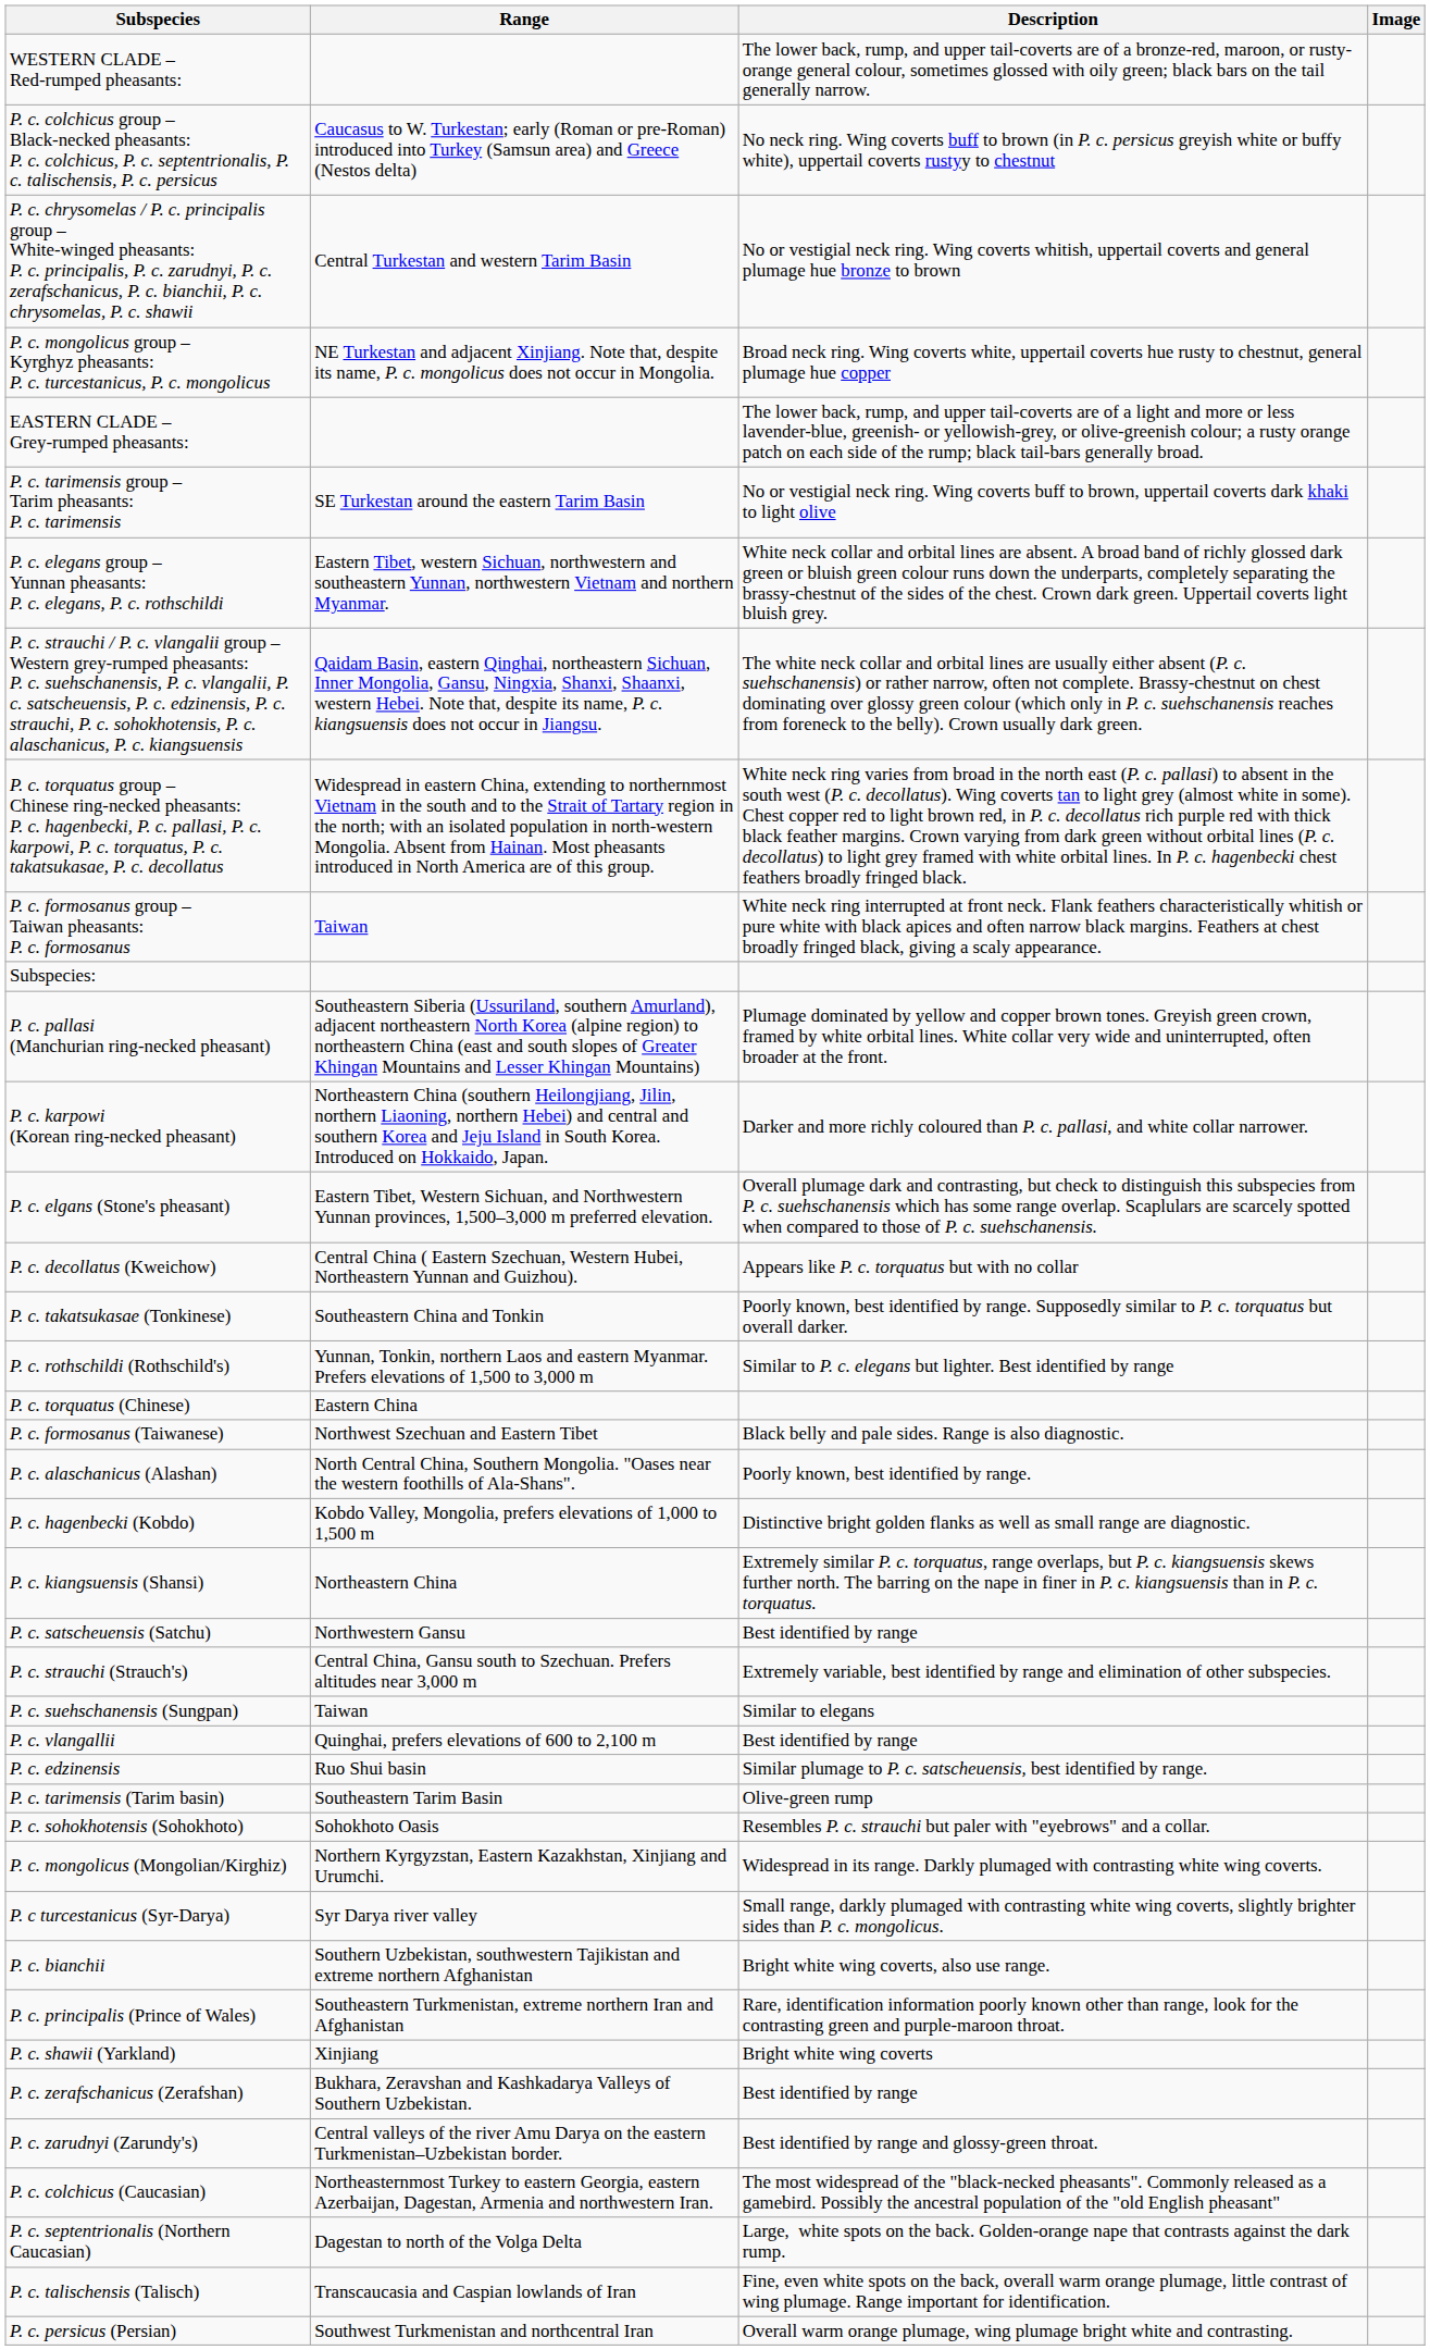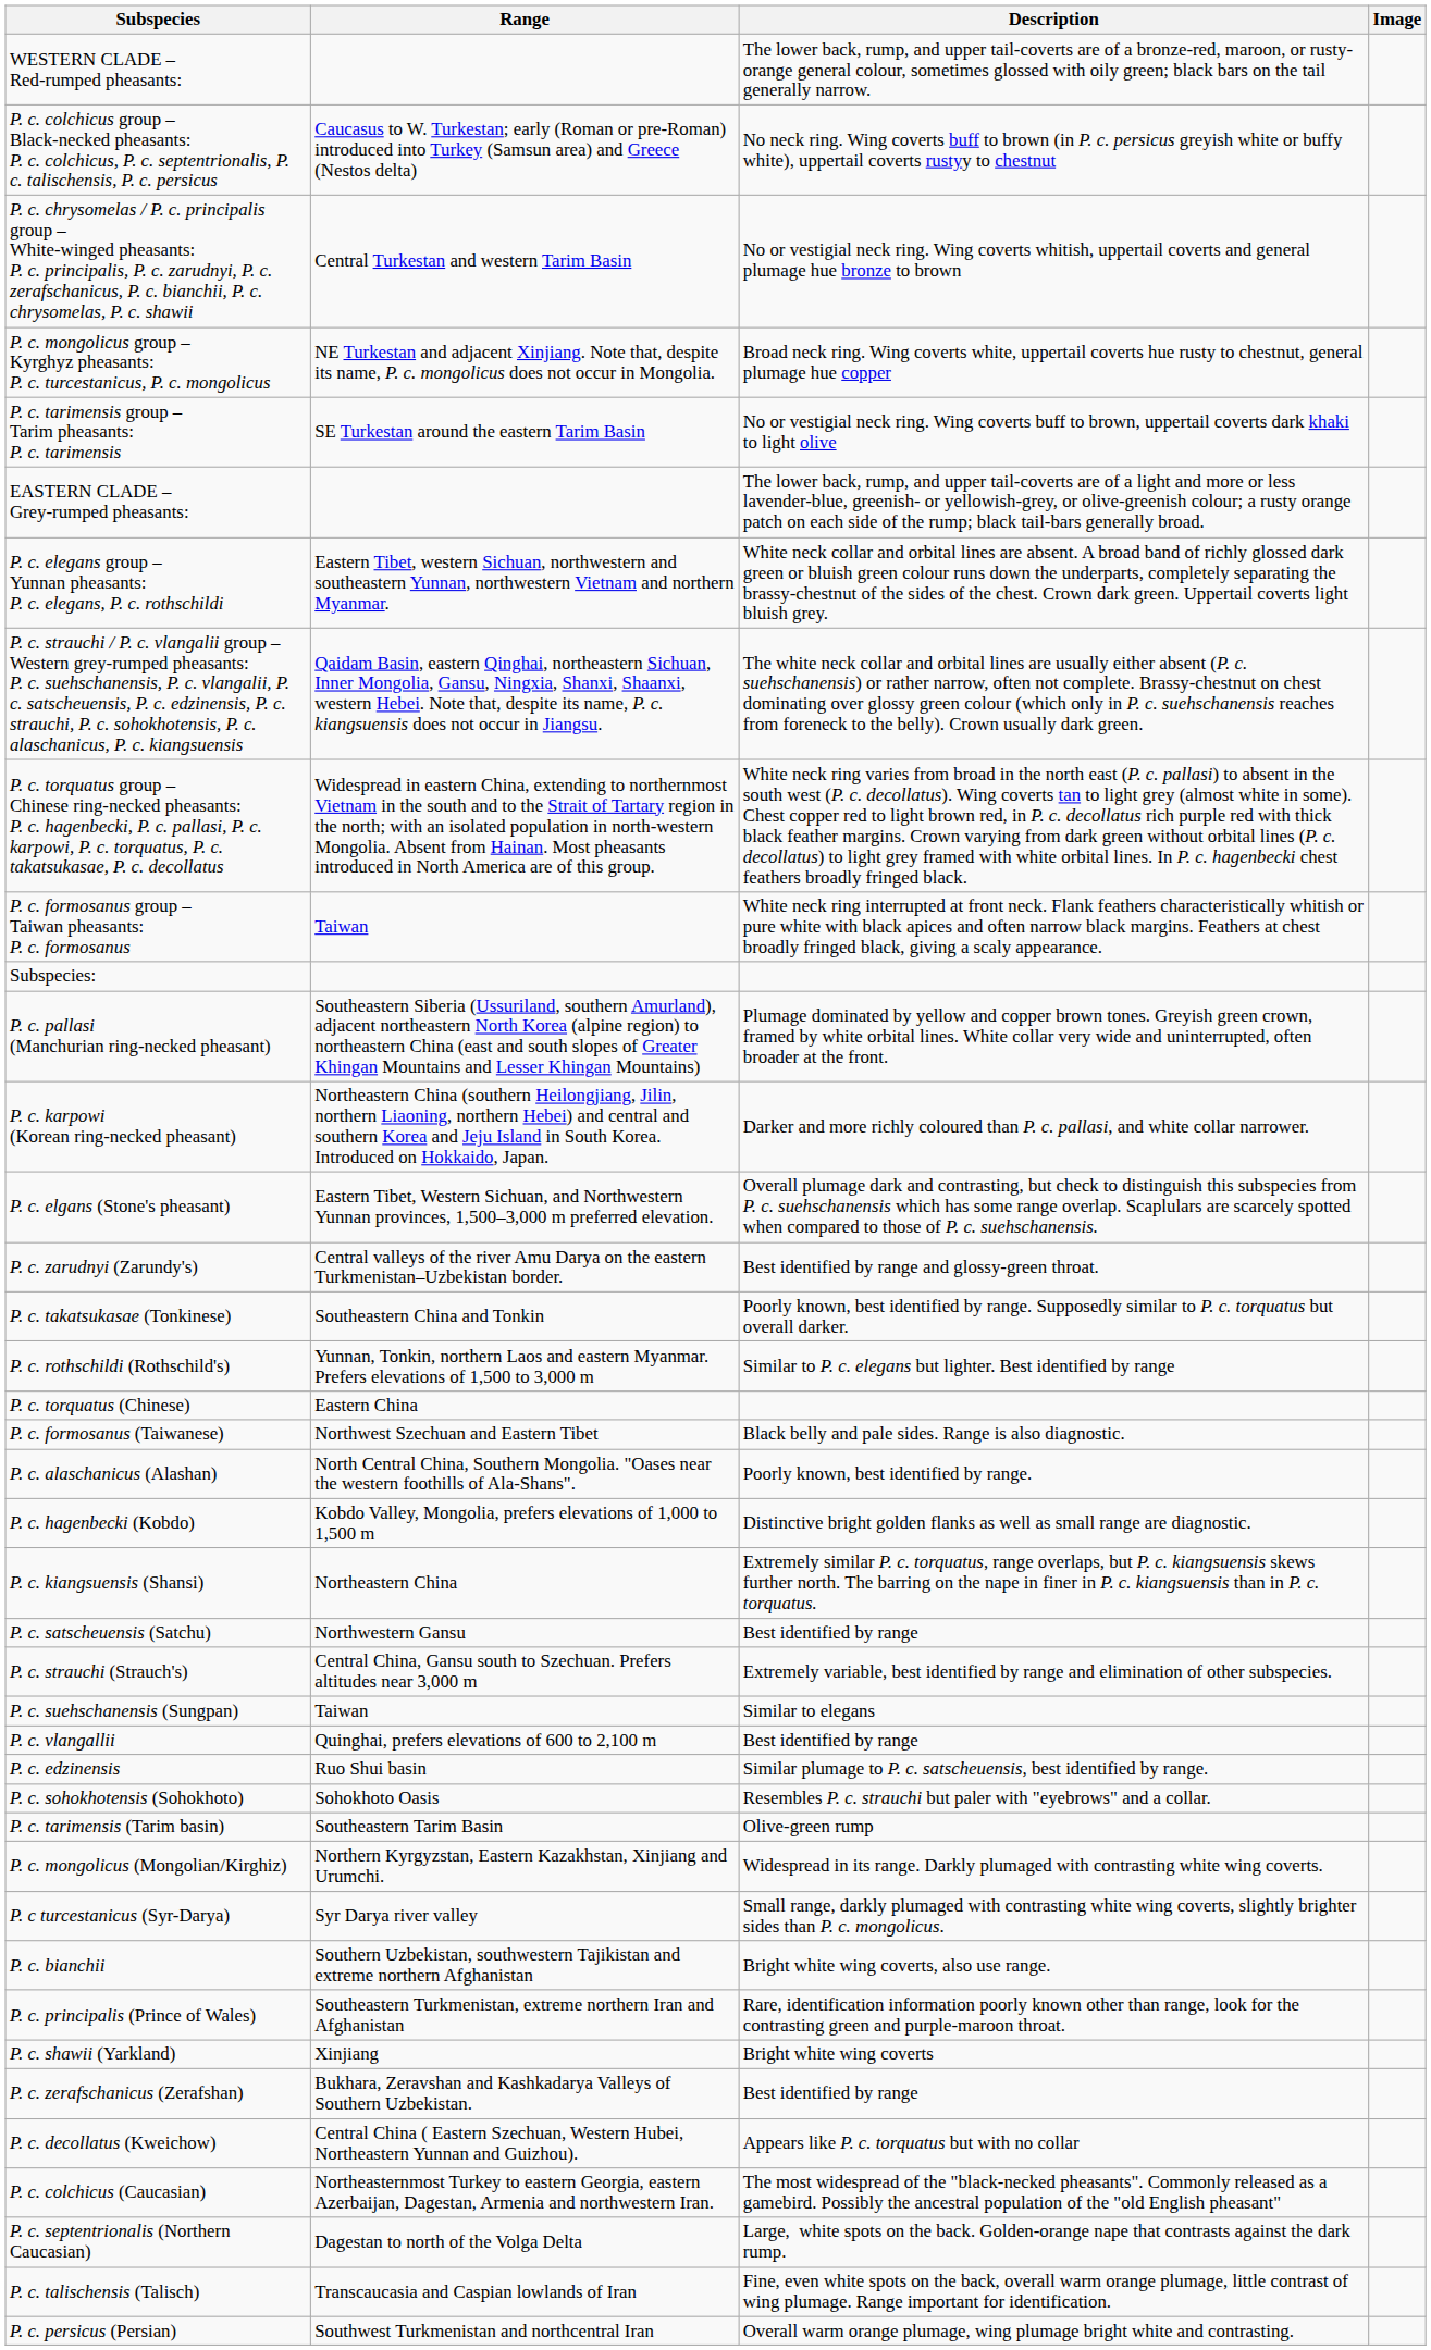rows swapped: P. c. tarimensis group – Tarim pheasants: P. c. tarimensis <-> EASTERN CLADE – Grey-rumped pheasants:
rows swapped: P. c. decollatus (Kweichow) <-> P. c. zarudnyi (Zarundy's)
rows swapped: P. c. sohokhotensis (Sohokhoto) <-> P. c. tarimensis (Tarim basin)
